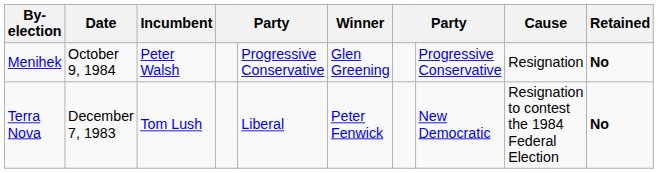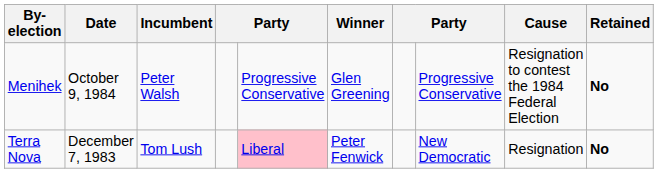Menihek | Cause: Resignation -> Resignation to contest the 1984 Federal Election
Terra Nova | column 5: no background -> pink background
Terra Nova | Cause: Resignation to contest the 1984 Federal Election -> Resignation
